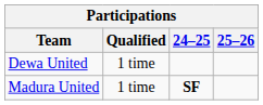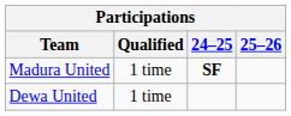rows swapped: Madura United <-> Dewa United
